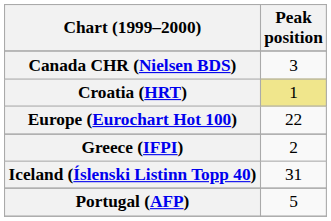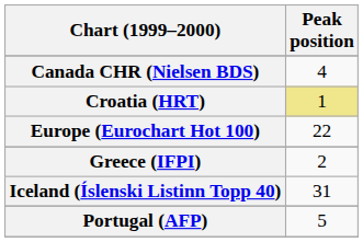Canada CHR (Nielsen BDS) | Peak position: 3 -> 4
